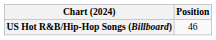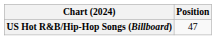US Hot R&B/Hip-Hop Songs (Billboard) | Position: 46 -> 47
